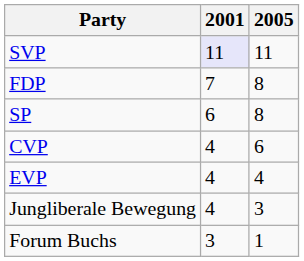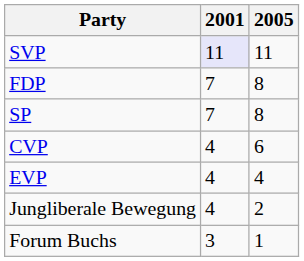SP | 2001: 6 -> 7
Jungliberale Bewegung | 2005: 3 -> 2
